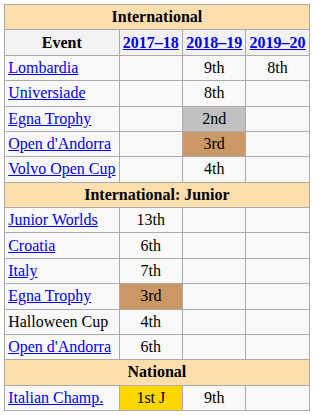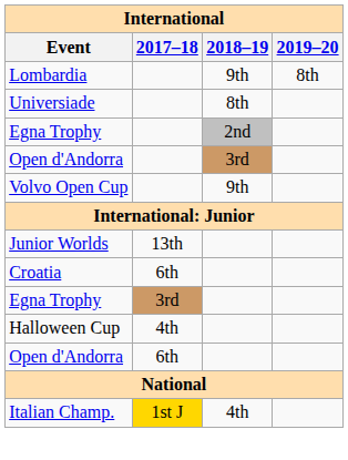Volvo Open Cup | 2018–19: 4th -> 9th
- row: Italy | 7th
Italian Champ. | 2018–19: 9th -> 4th
